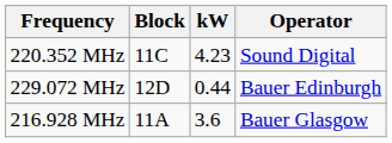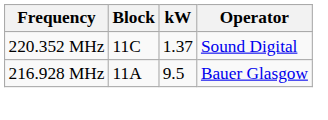220.352 MHz | kW: 4.23 -> 1.37
- row: 229.072 MHz | 12D | 0.44 | Bauer Edinburgh
216.928 MHz | kW: 3.6 -> 9.5
